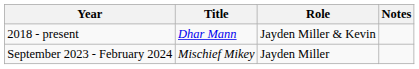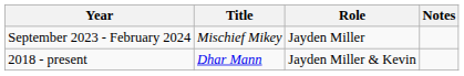rows swapped: 2018 - present <-> September 2023 - February 2024
